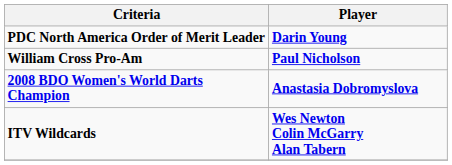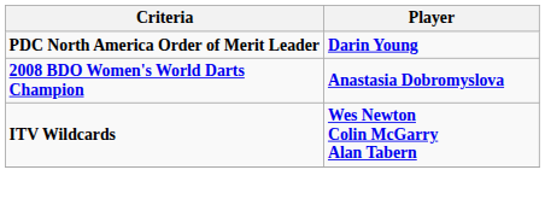- row: William Cross Pro-Am | Paul Nicholson
